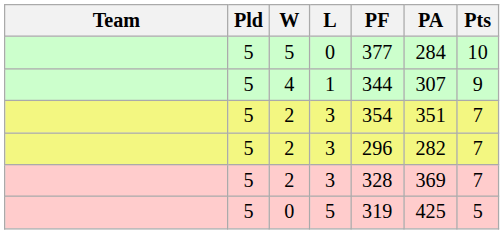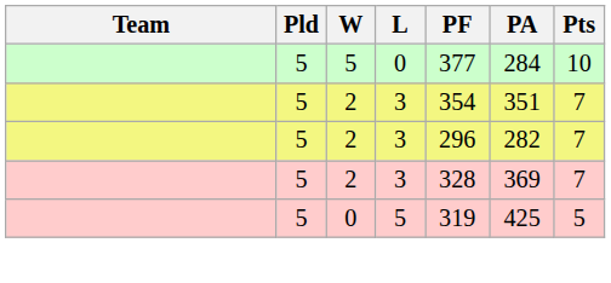- row: 5 | 4 | 1 | 344 | 307 | 9
